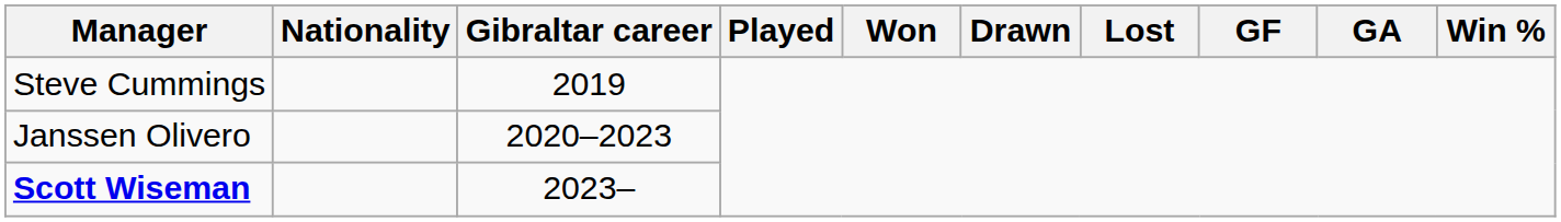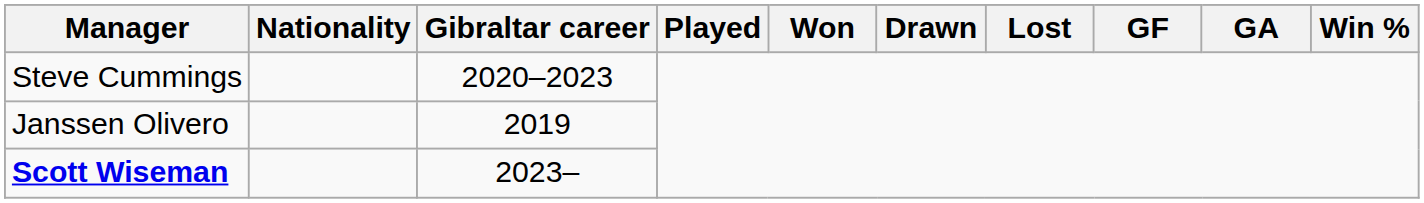Steve Cummings | Gibraltar career: 2019 -> 2020–2023
Janssen Olivero | Gibraltar career: 2020–2023 -> 2019
